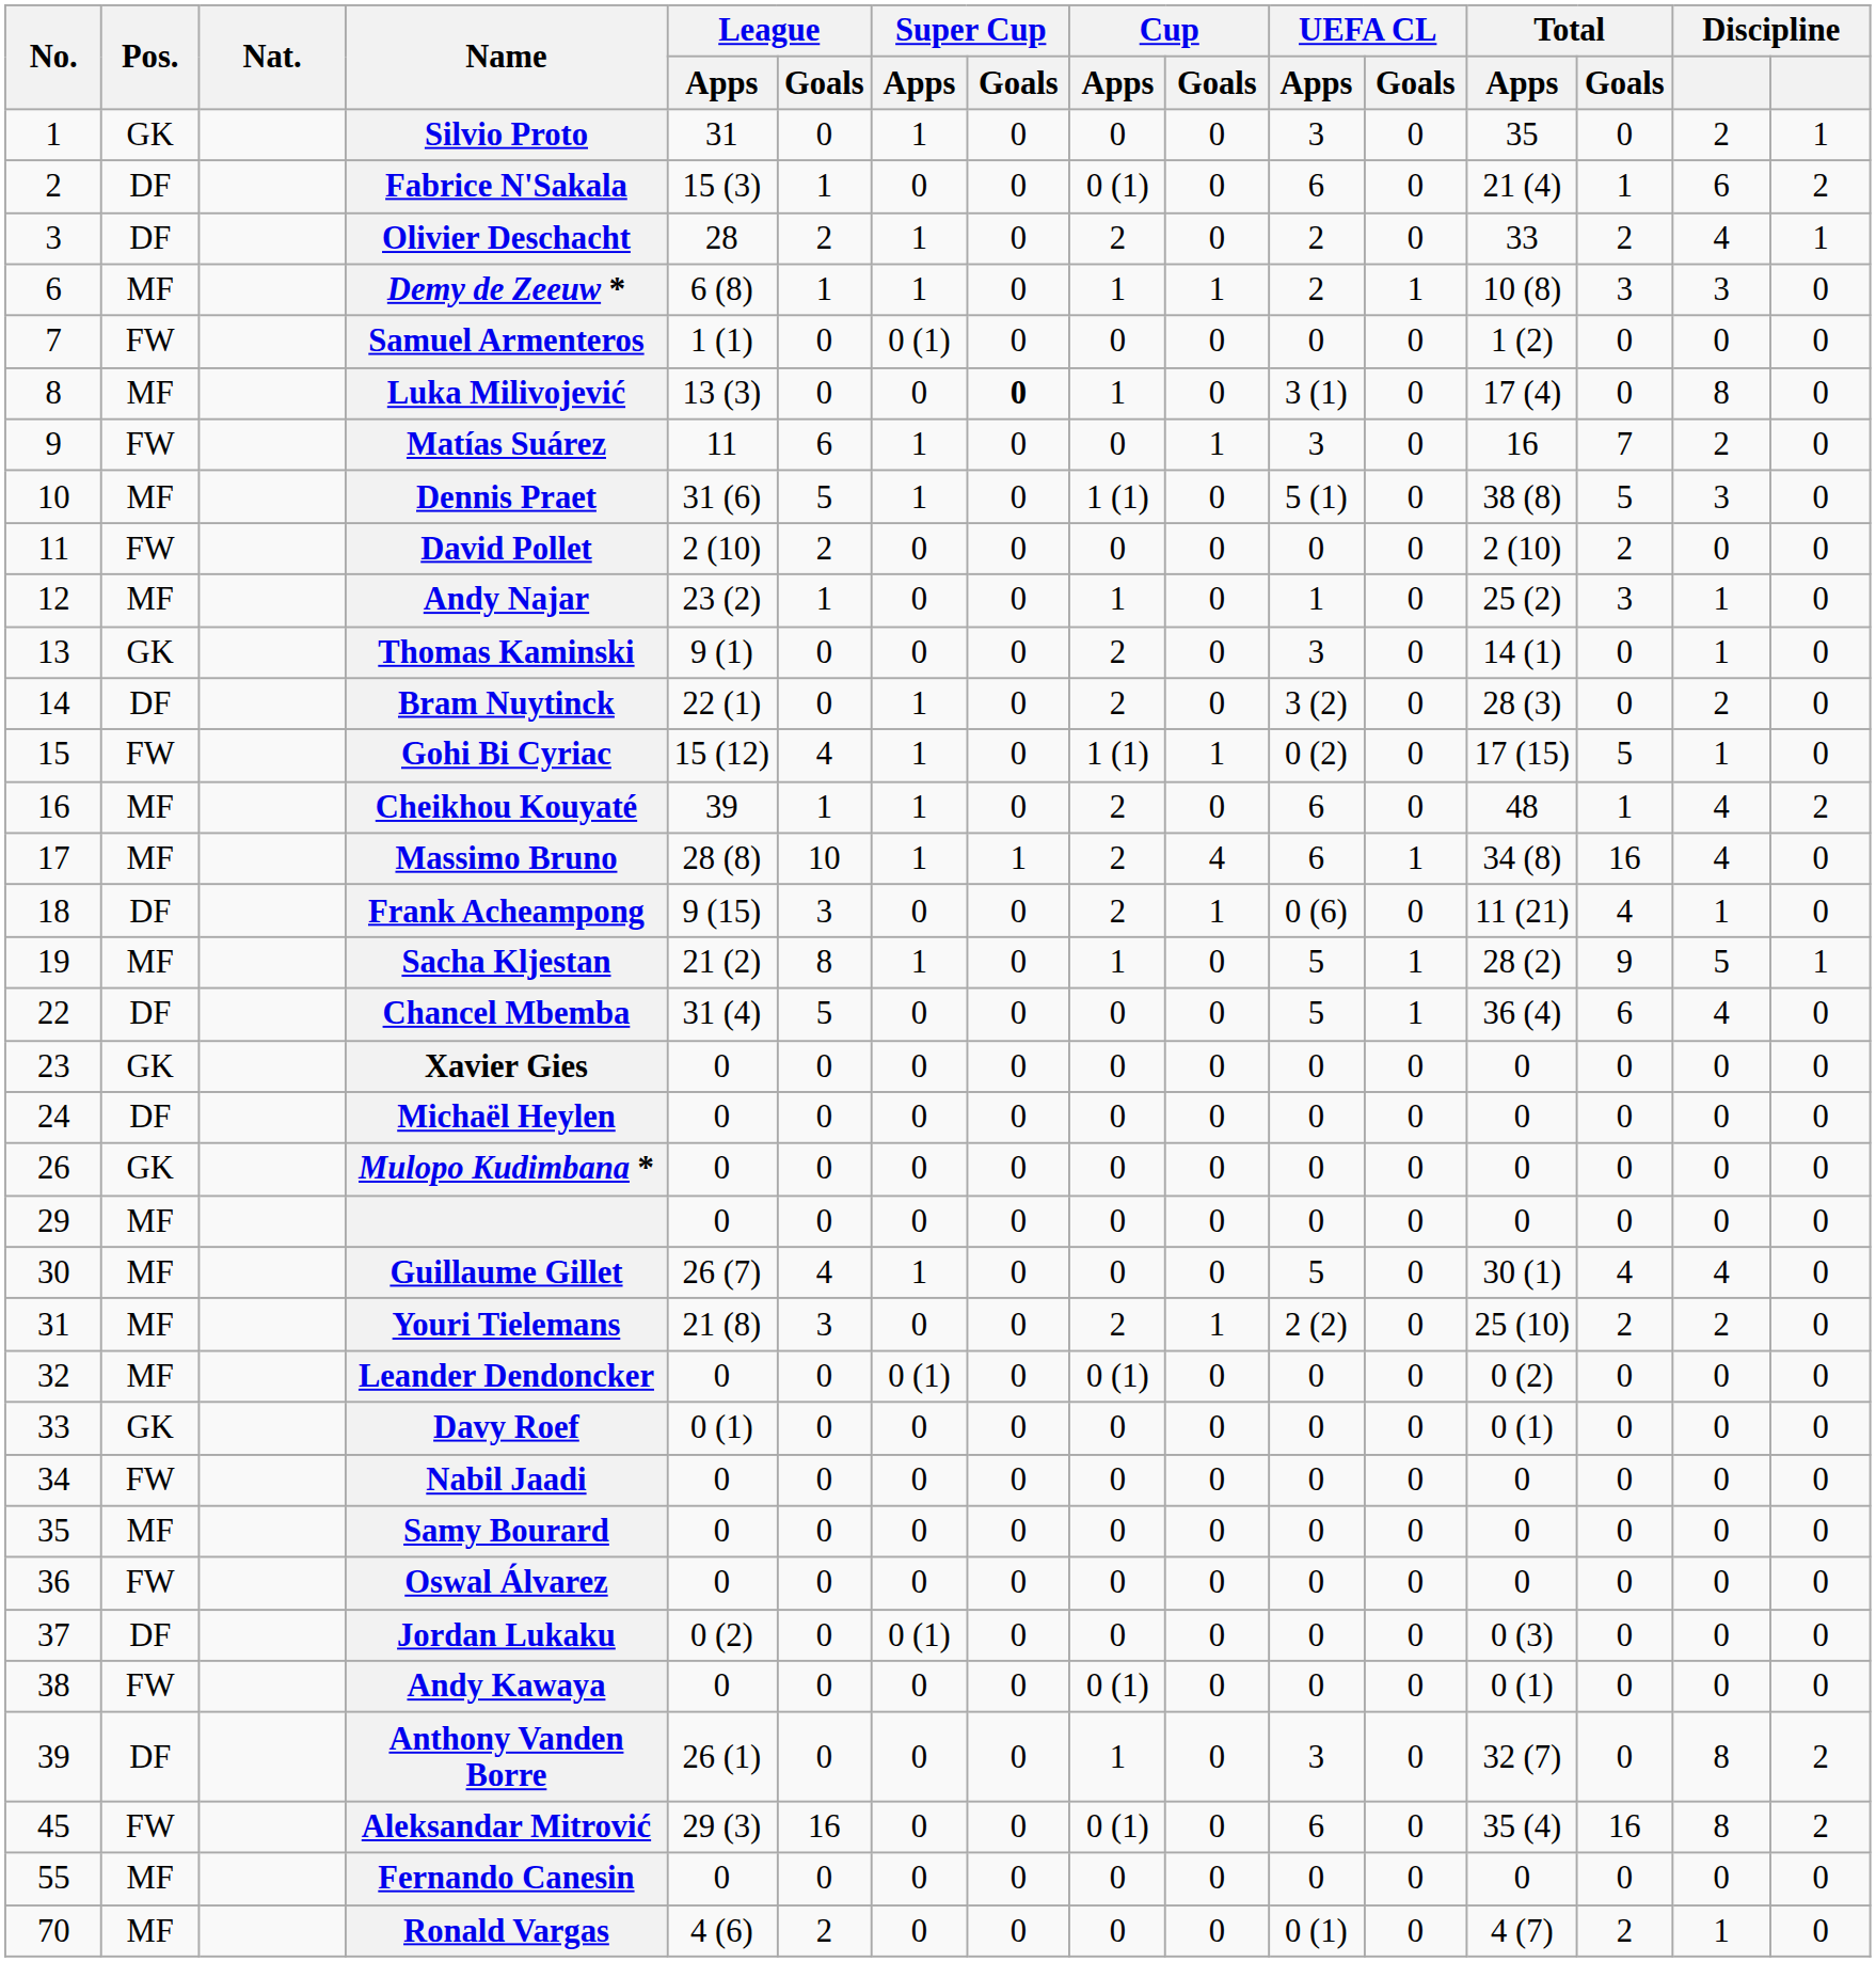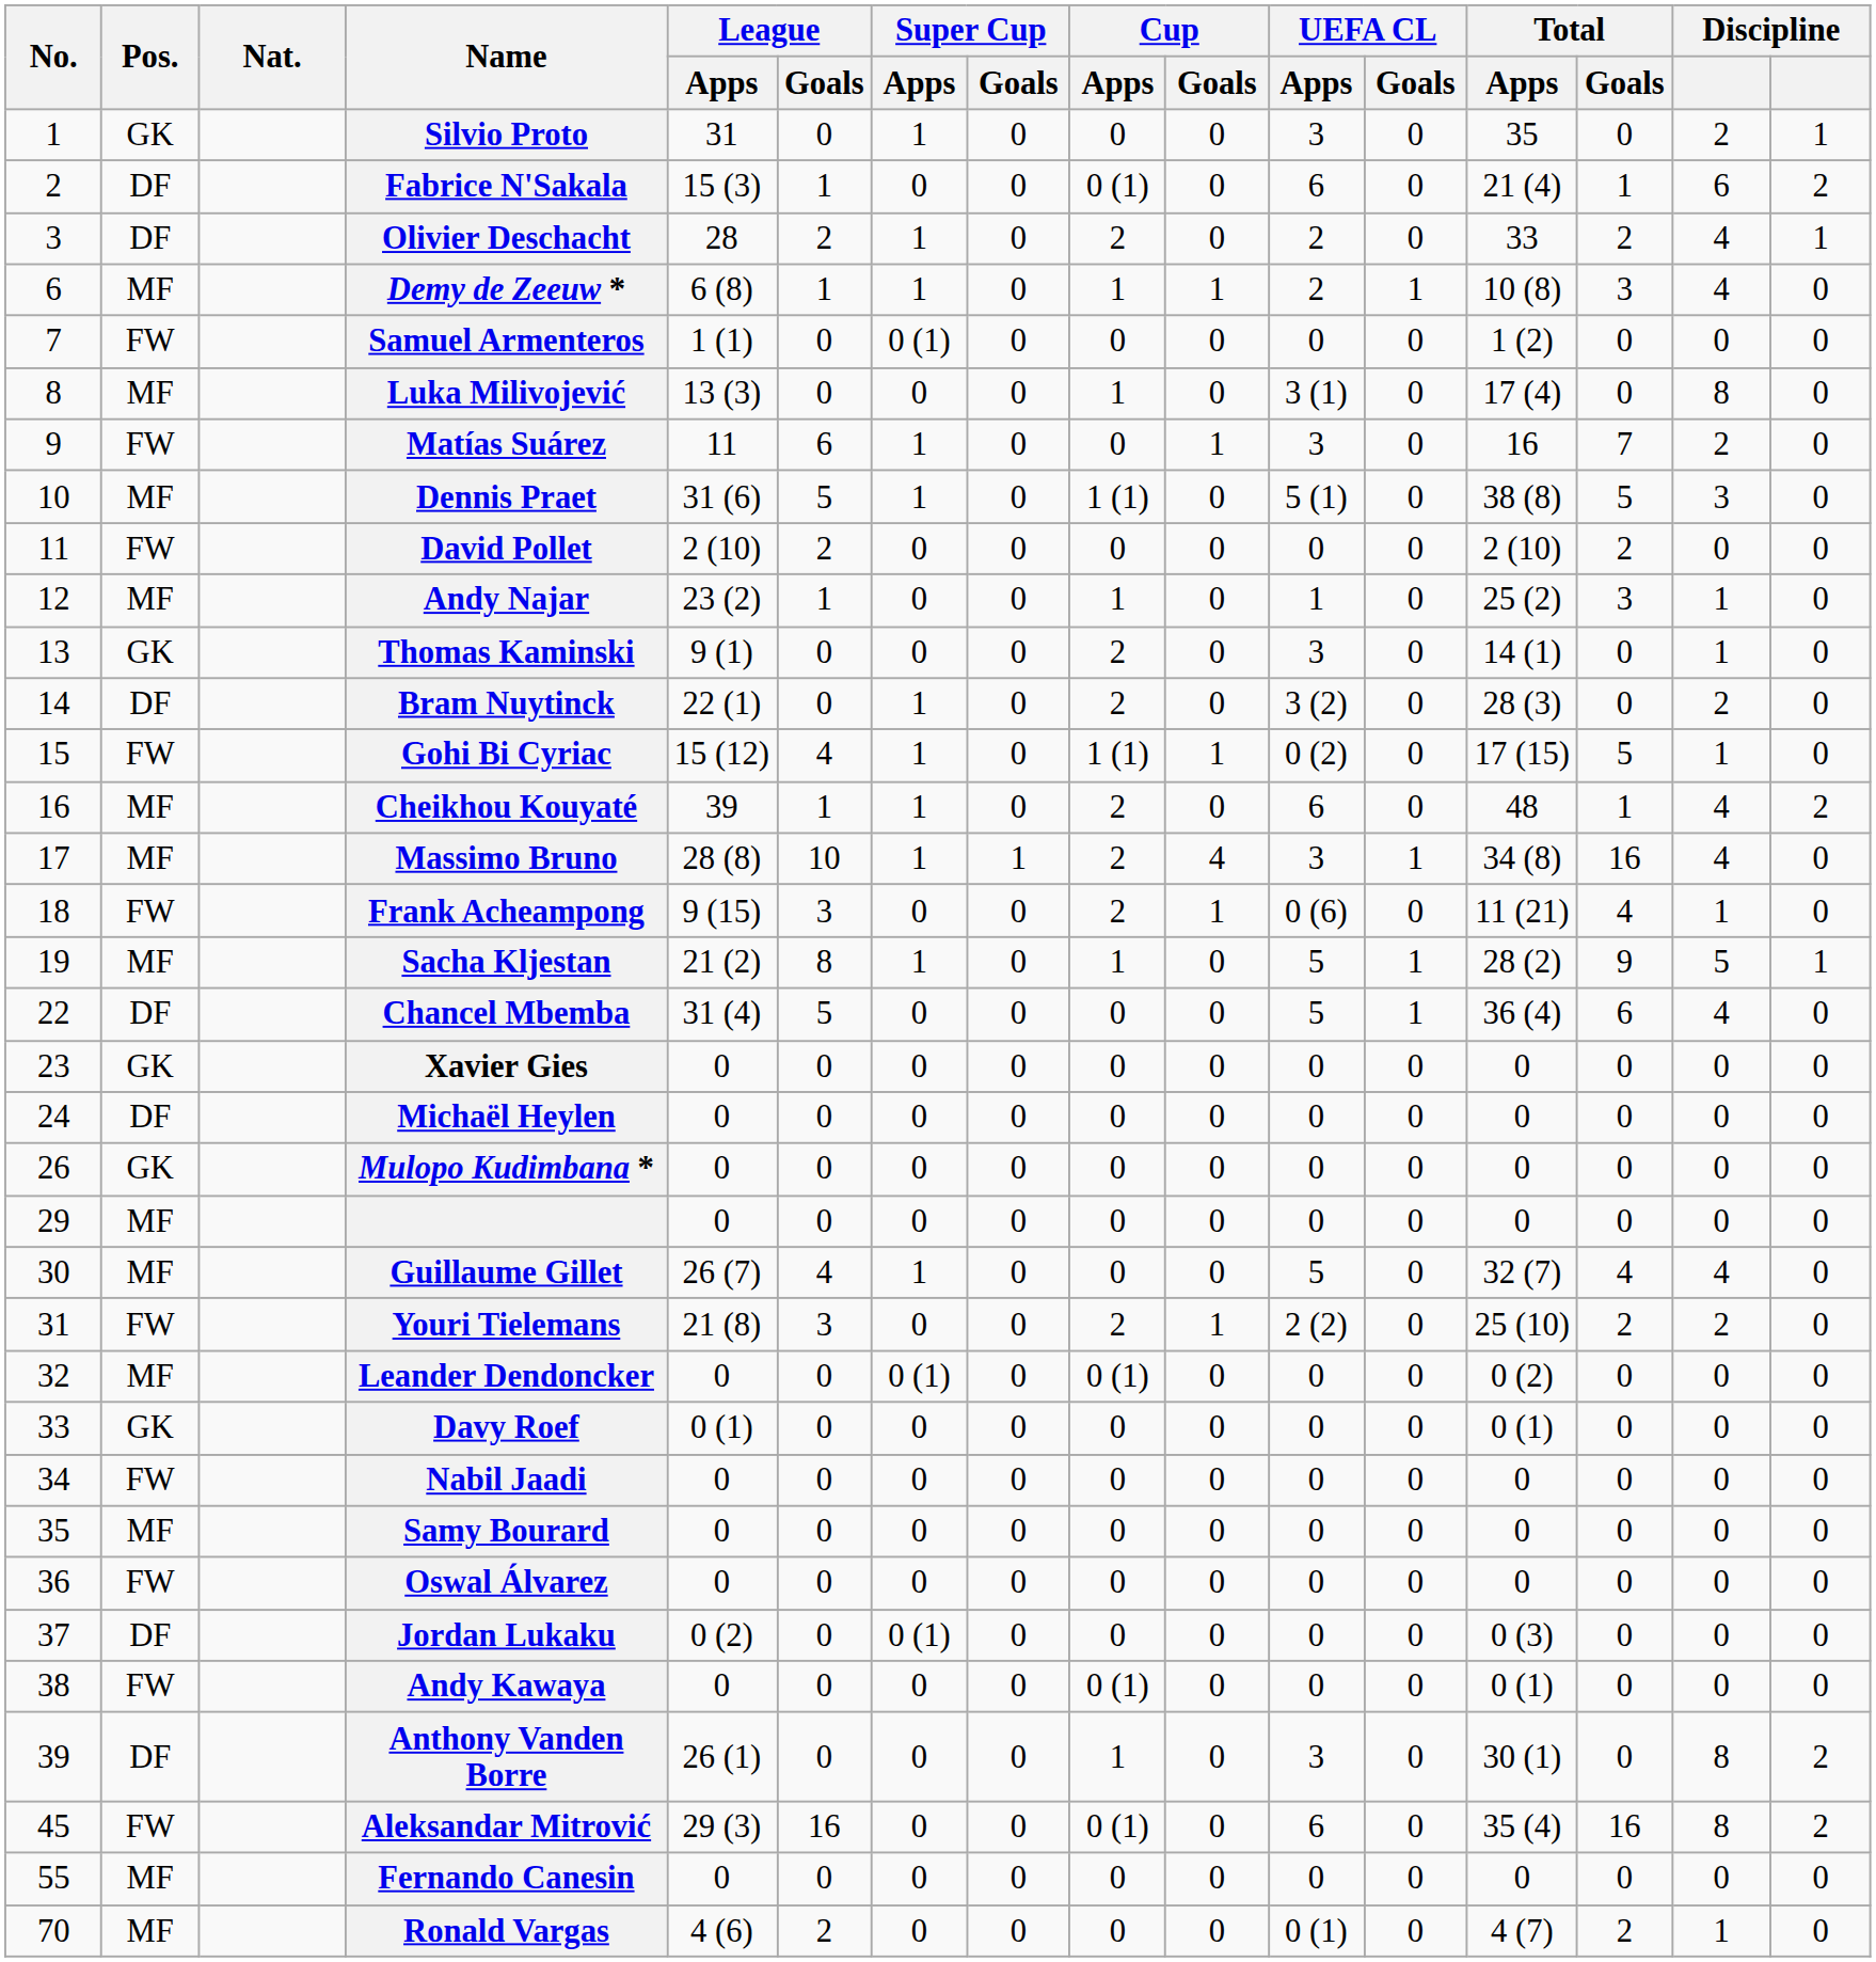Demy de Zeeuw * | column 15: 3 -> 4
Luka Milivojević | Super Cup / Goals: bold -> normal
Massimo Bruno | UEFA CL / Apps: 6 -> 3
Frank Acheampong | Pos.: DF -> FW
Guillaume Gillet | Total / Apps: 30 (1) -> 32 (7)
Youri Tielemans | Pos.: MF -> FW
Anthony Vanden Borre | Total / Apps: 32 (7) -> 30 (1)
